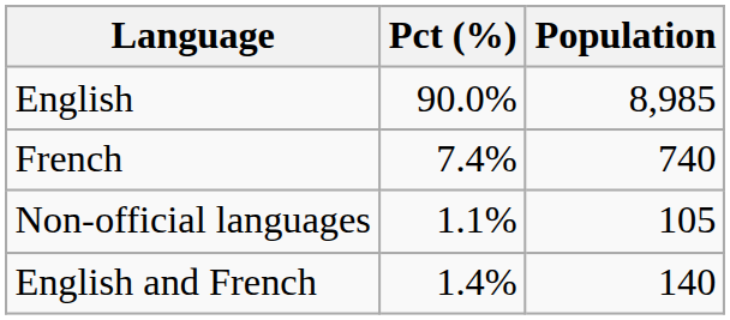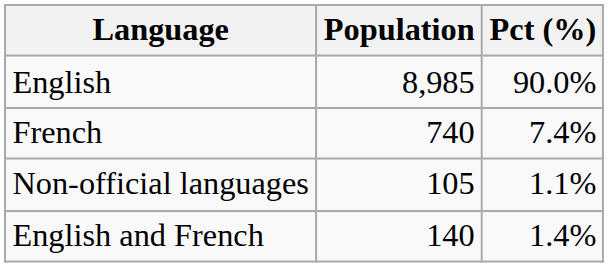columns swapped: Population <-> Pct (%)
